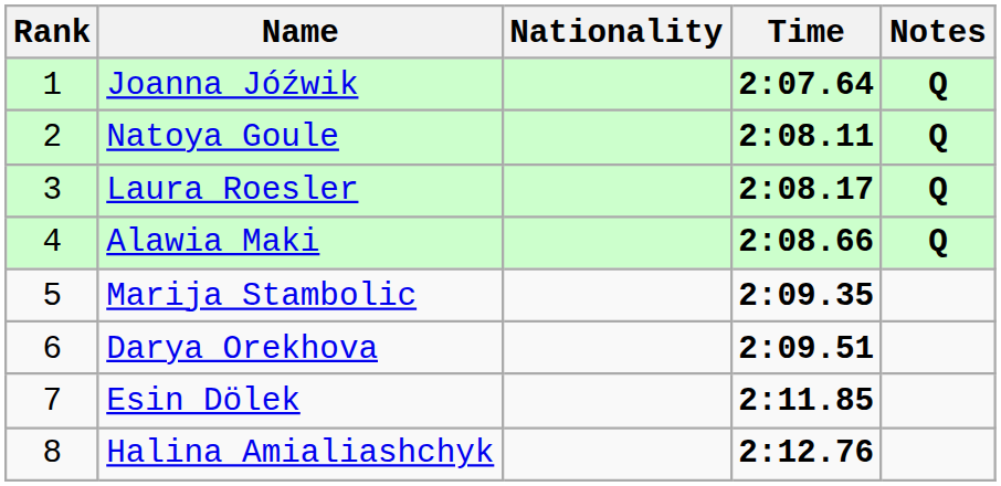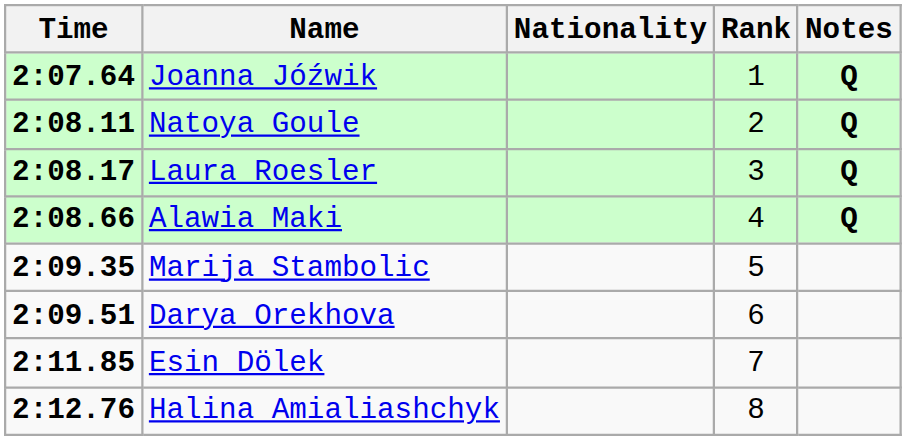columns swapped: Rank <-> Time
